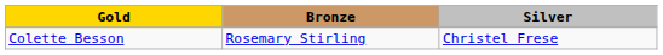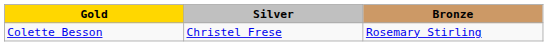columns swapped: Silver <-> Bronze
